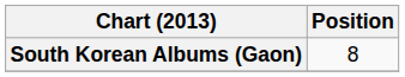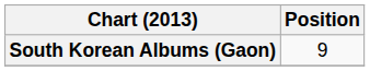South Korean Albums (Gaon) | Position: 8 -> 9
